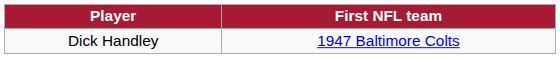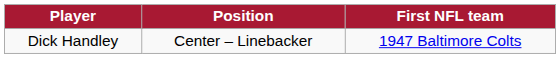+ column: Position | Center – Linebacker
